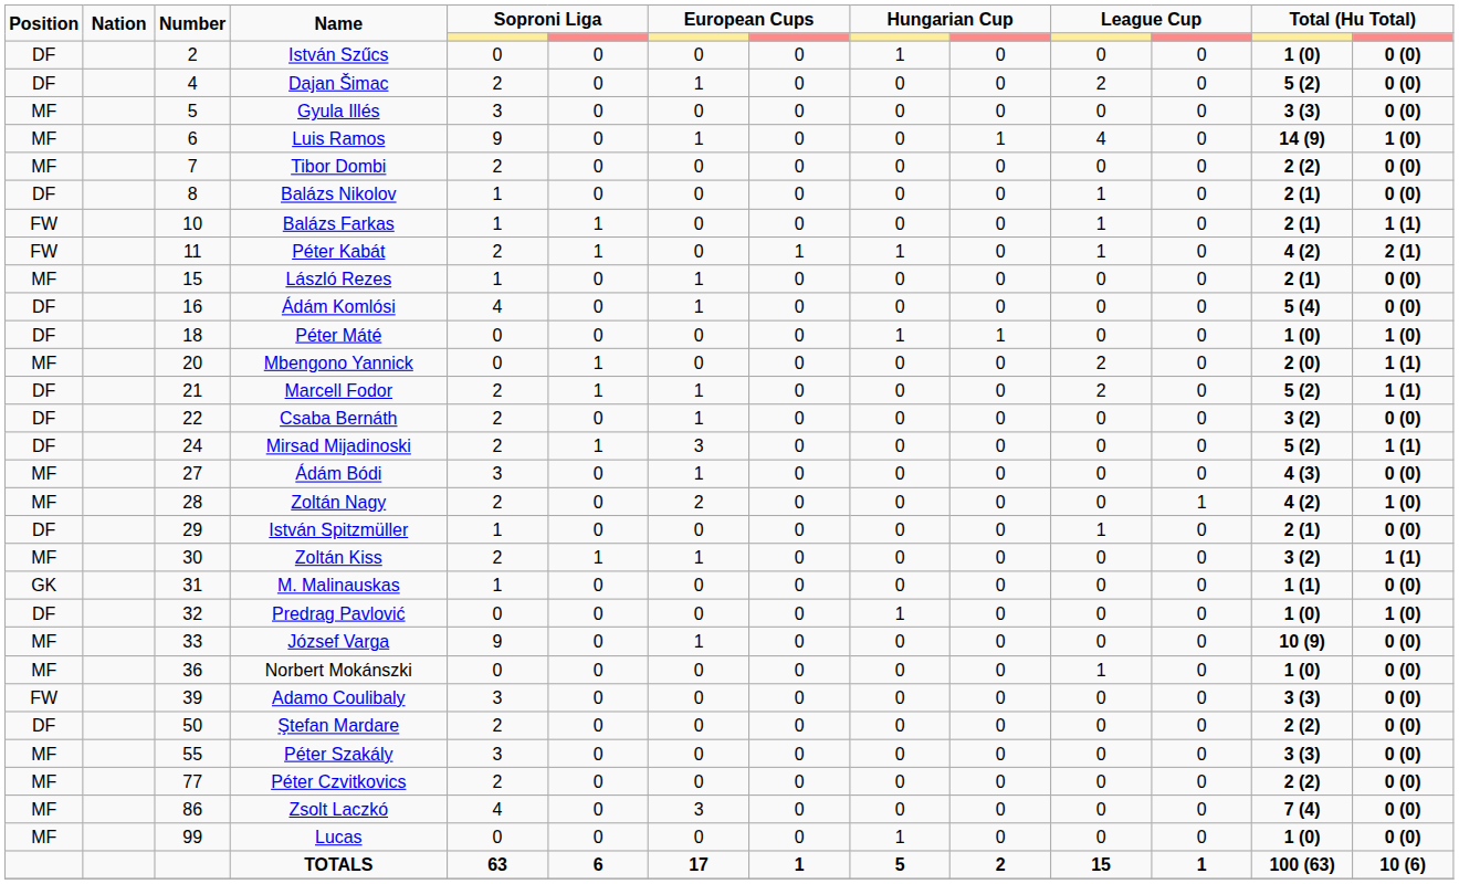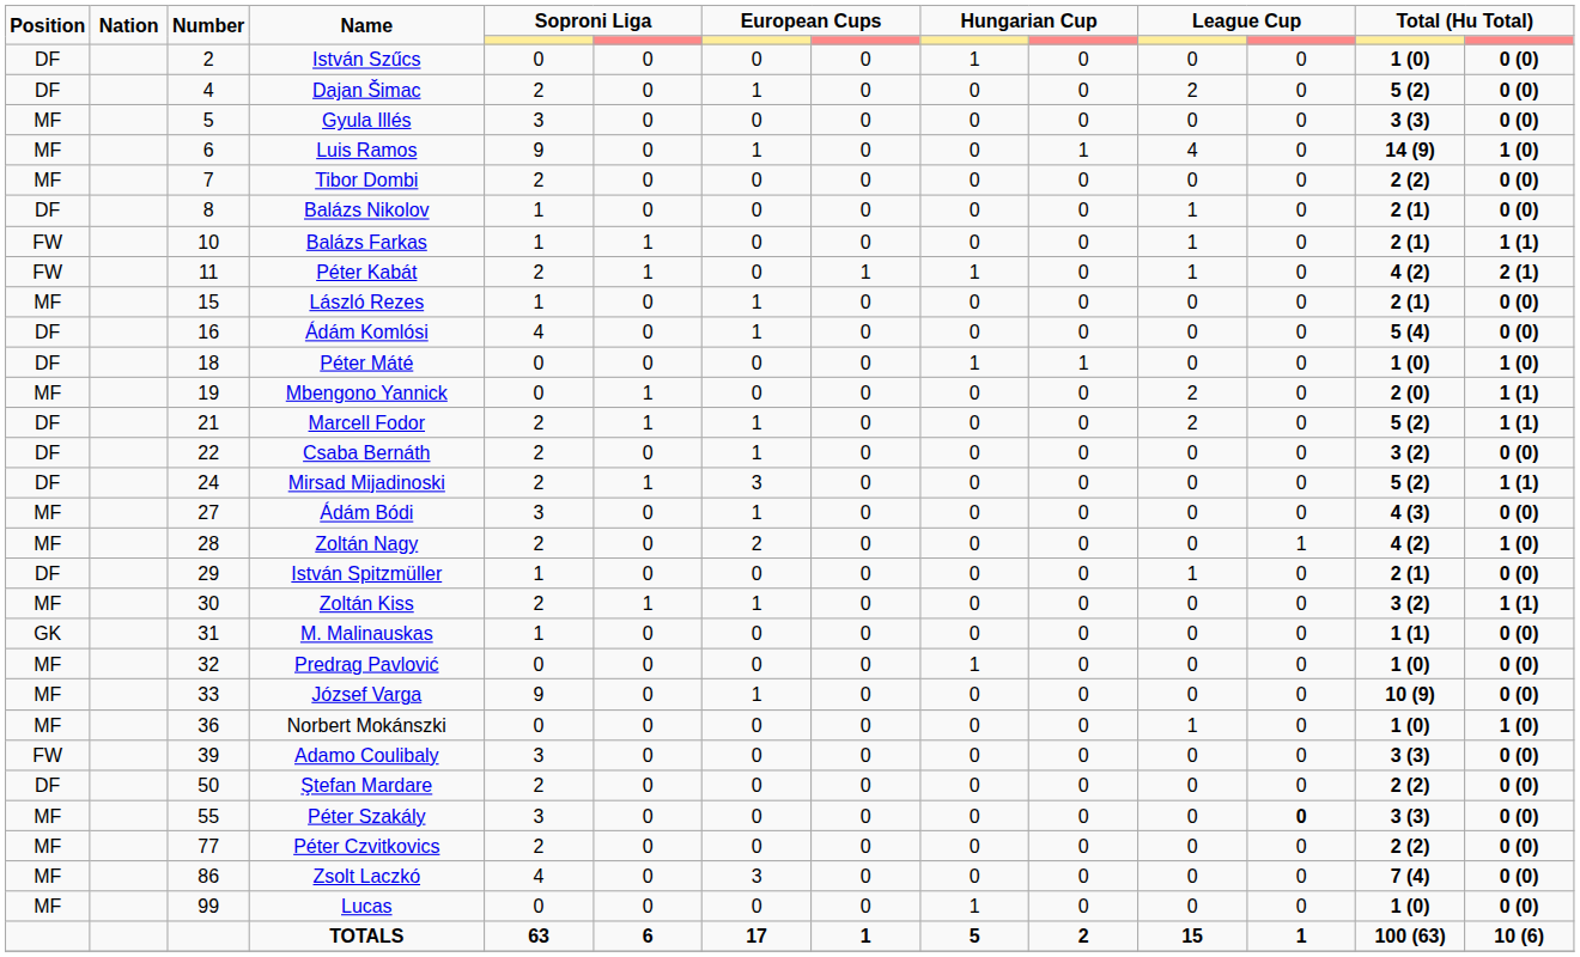Mbengono Yannick | Number: 20 -> 19
Predrag Pavlović | Position: DF -> MF
Predrag Pavlović | column 14: 1 (0) -> 0 (0)
Norbert Mokánszki | column 14: 0 (0) -> 1 (0)
Péter Szakály | column 12: normal -> bold
